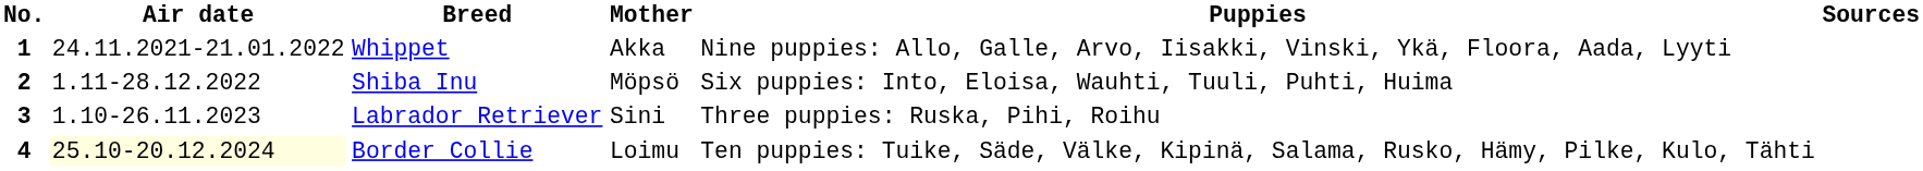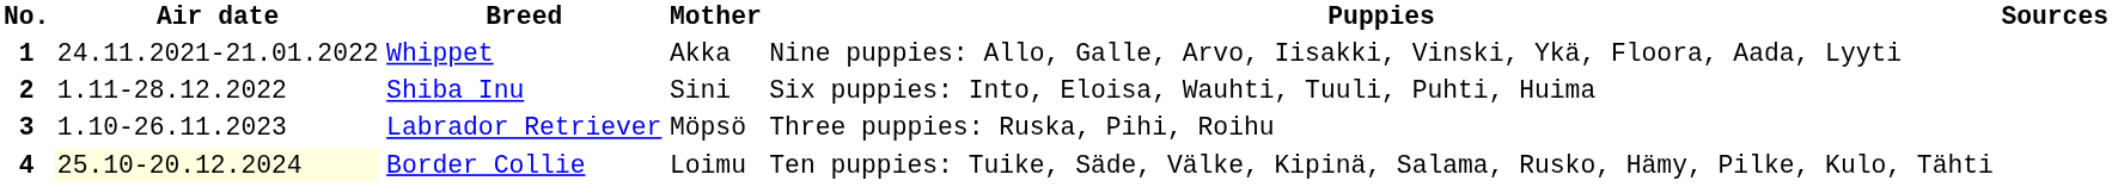2 | Mother: Möpsö -> Sini
3 | Mother: Sini -> Möpsö
